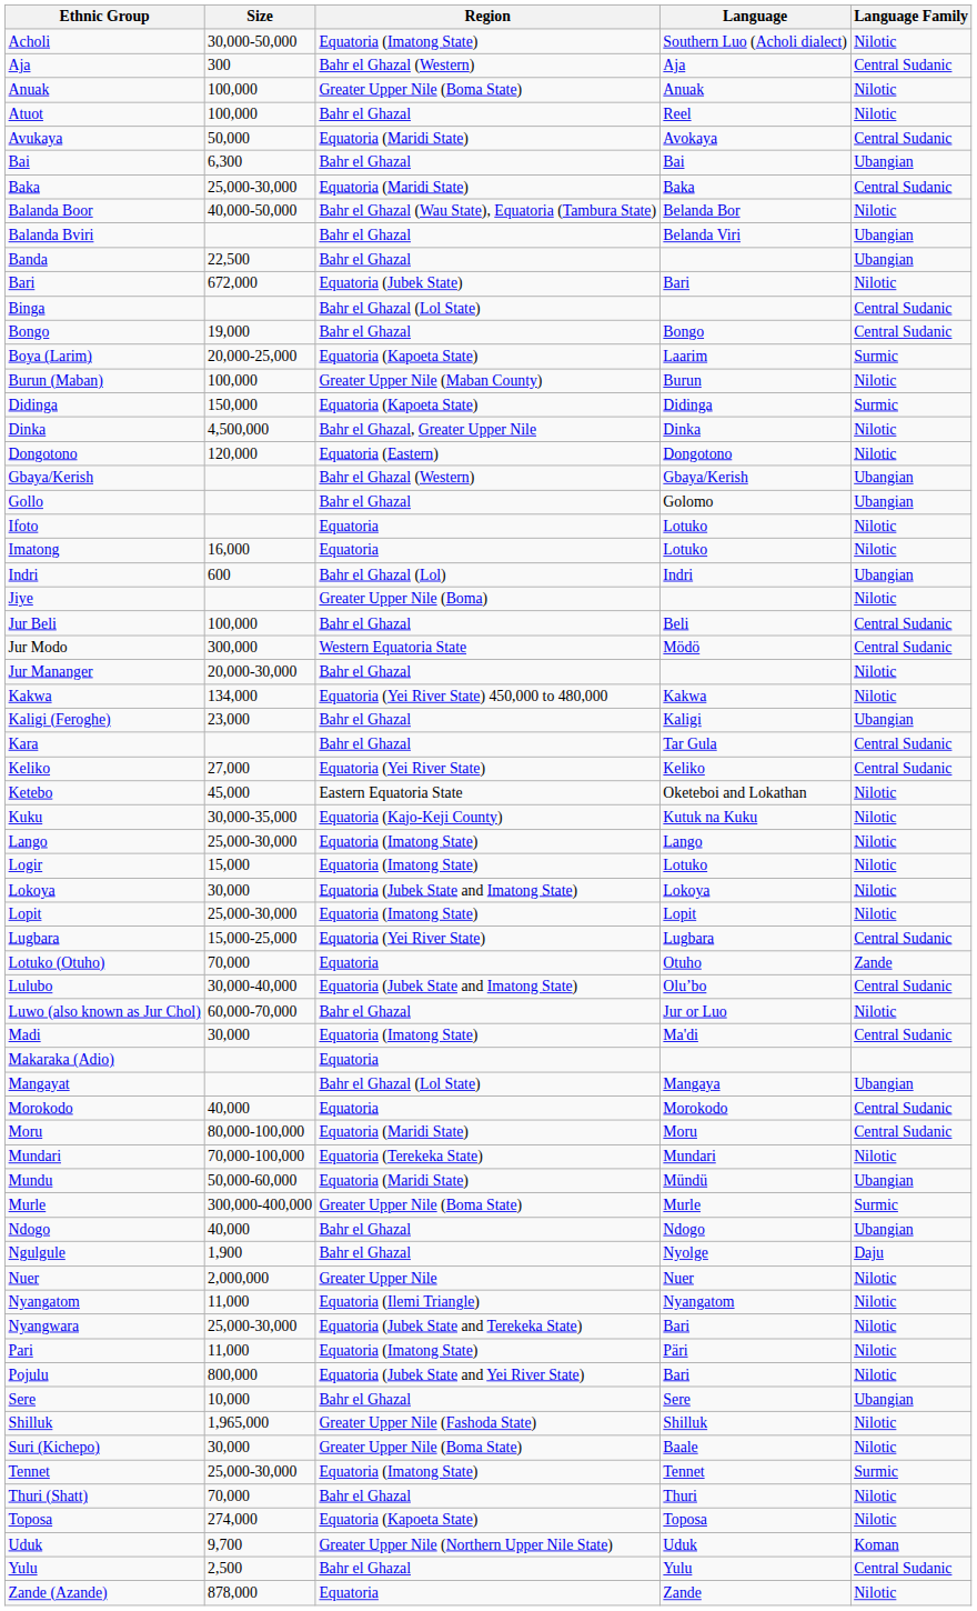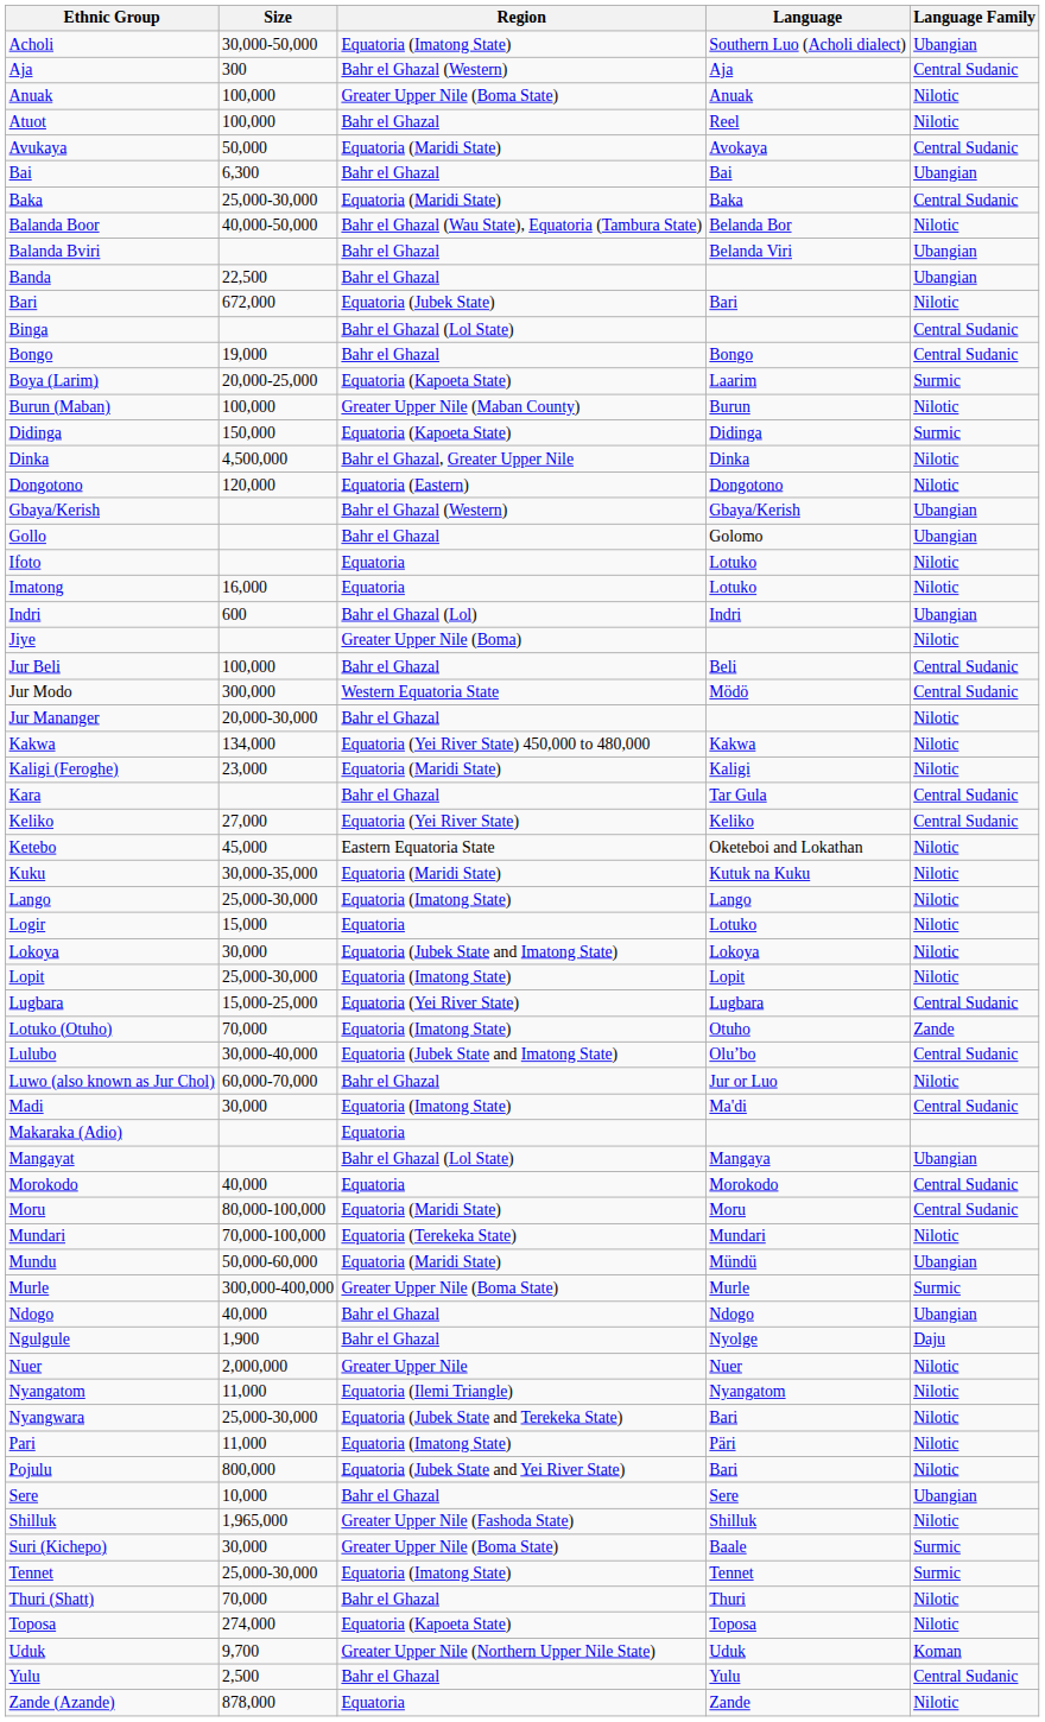Acholi | Language Family: Nilotic -> Ubangian
Kaligi (Feroghe) | Region: Bahr el Ghazal -> Equatoria (Maridi State)
Kaligi (Feroghe) | Language Family: Ubangian -> Nilotic
Kuku | Region: Equatoria (Kajo-Keji County) -> Equatoria (Maridi State)
Logir | Region: Equatoria (Imatong State) -> Equatoria
Lotuko (Otuho) | Region: Equatoria -> Equatoria (Imatong State)
Suri (Kichepo) | Language Family: Nilotic -> Surmic
